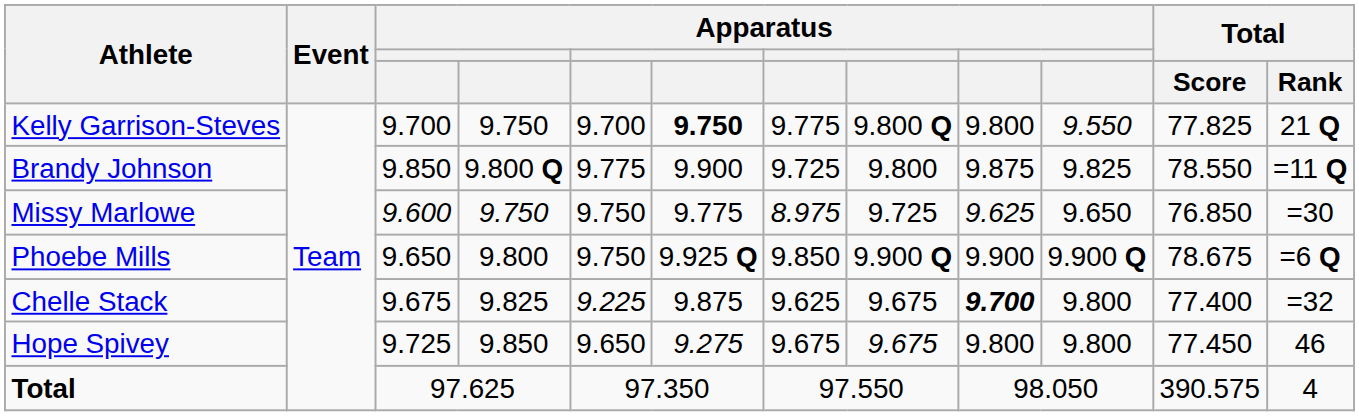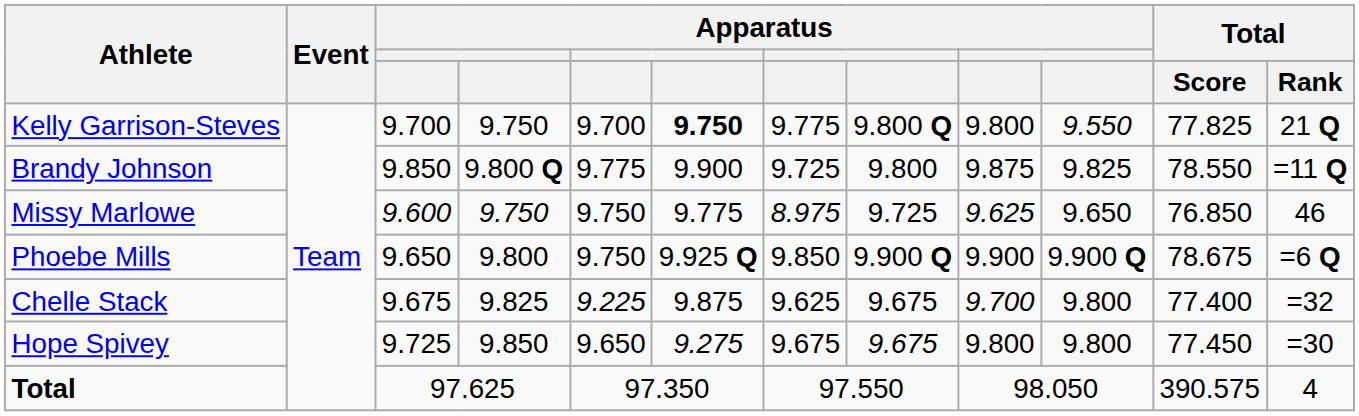Missy Marlowe | Total / Rank: =30 -> 46
Chelle Stack | column 9: bold -> normal
Hope Spivey | Total / Rank: 46 -> =30
